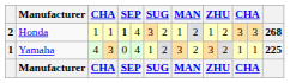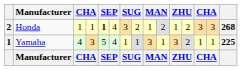Yamaha | column 5: 0 -> 5
Yamaha | column 8: 2 -> 1
Yamaha | column 10: 2 -> 1
